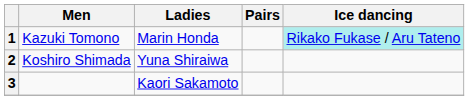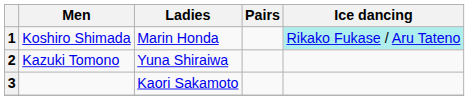1 | Men: Kazuki Tomono -> Koshiro Shimada
2 | Men: Koshiro Shimada -> Kazuki Tomono
